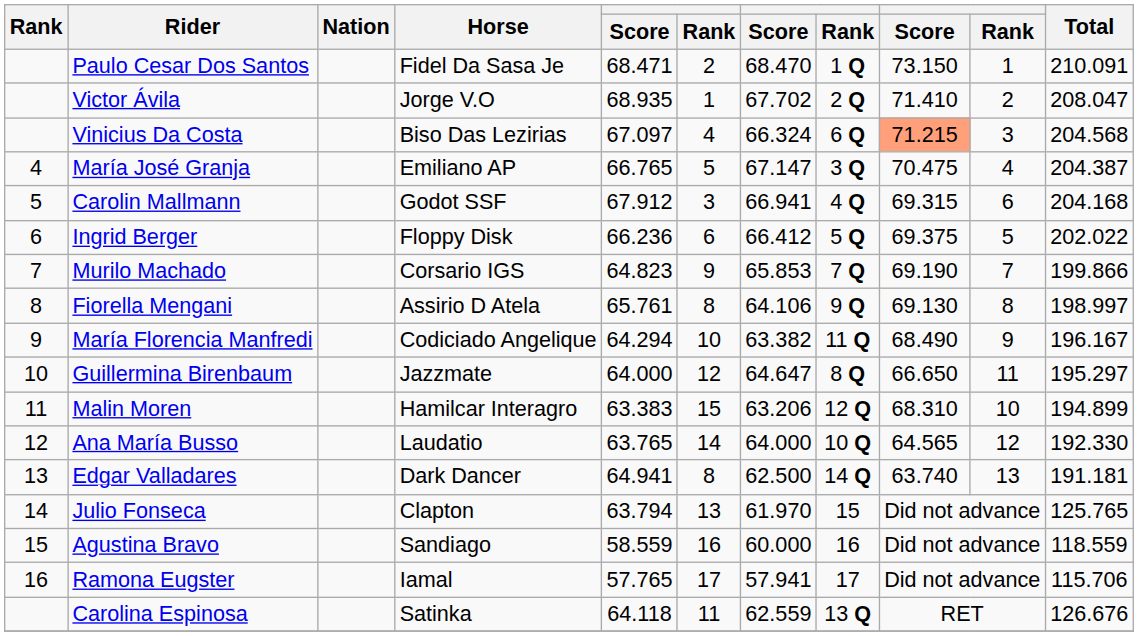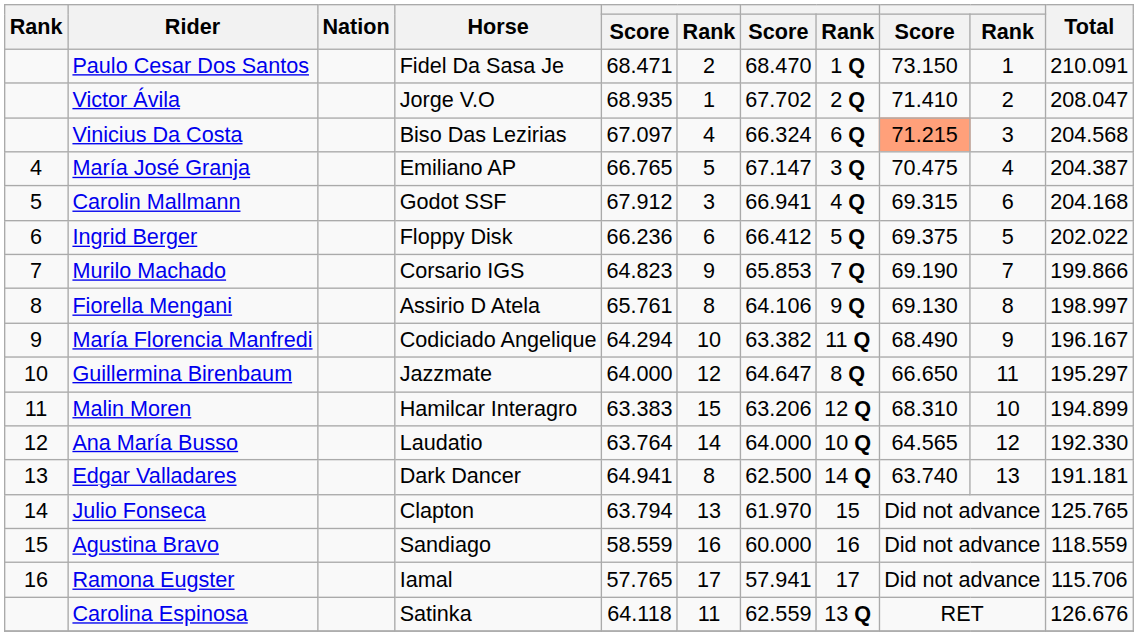Ana María Busso | column 5: 63.765 -> 63.764
